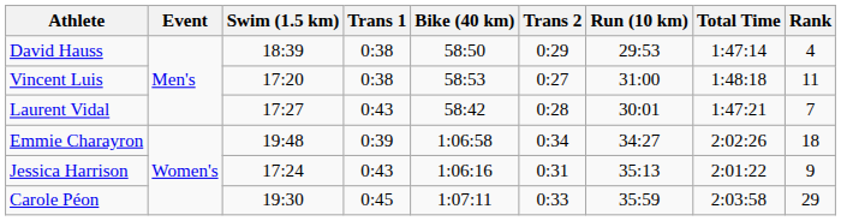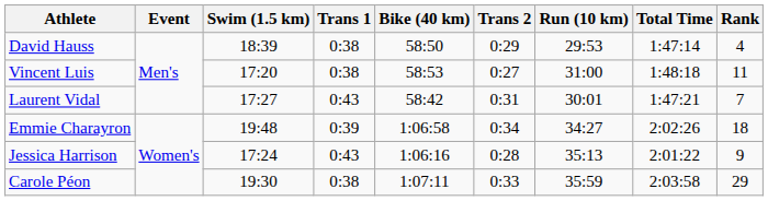Laurent Vidal | Trans 2: 0:28 -> 0:31
Jessica Harrison | Trans 2: 0:31 -> 0:28
Carole Péon | Trans 1: 0:45 -> 0:38
